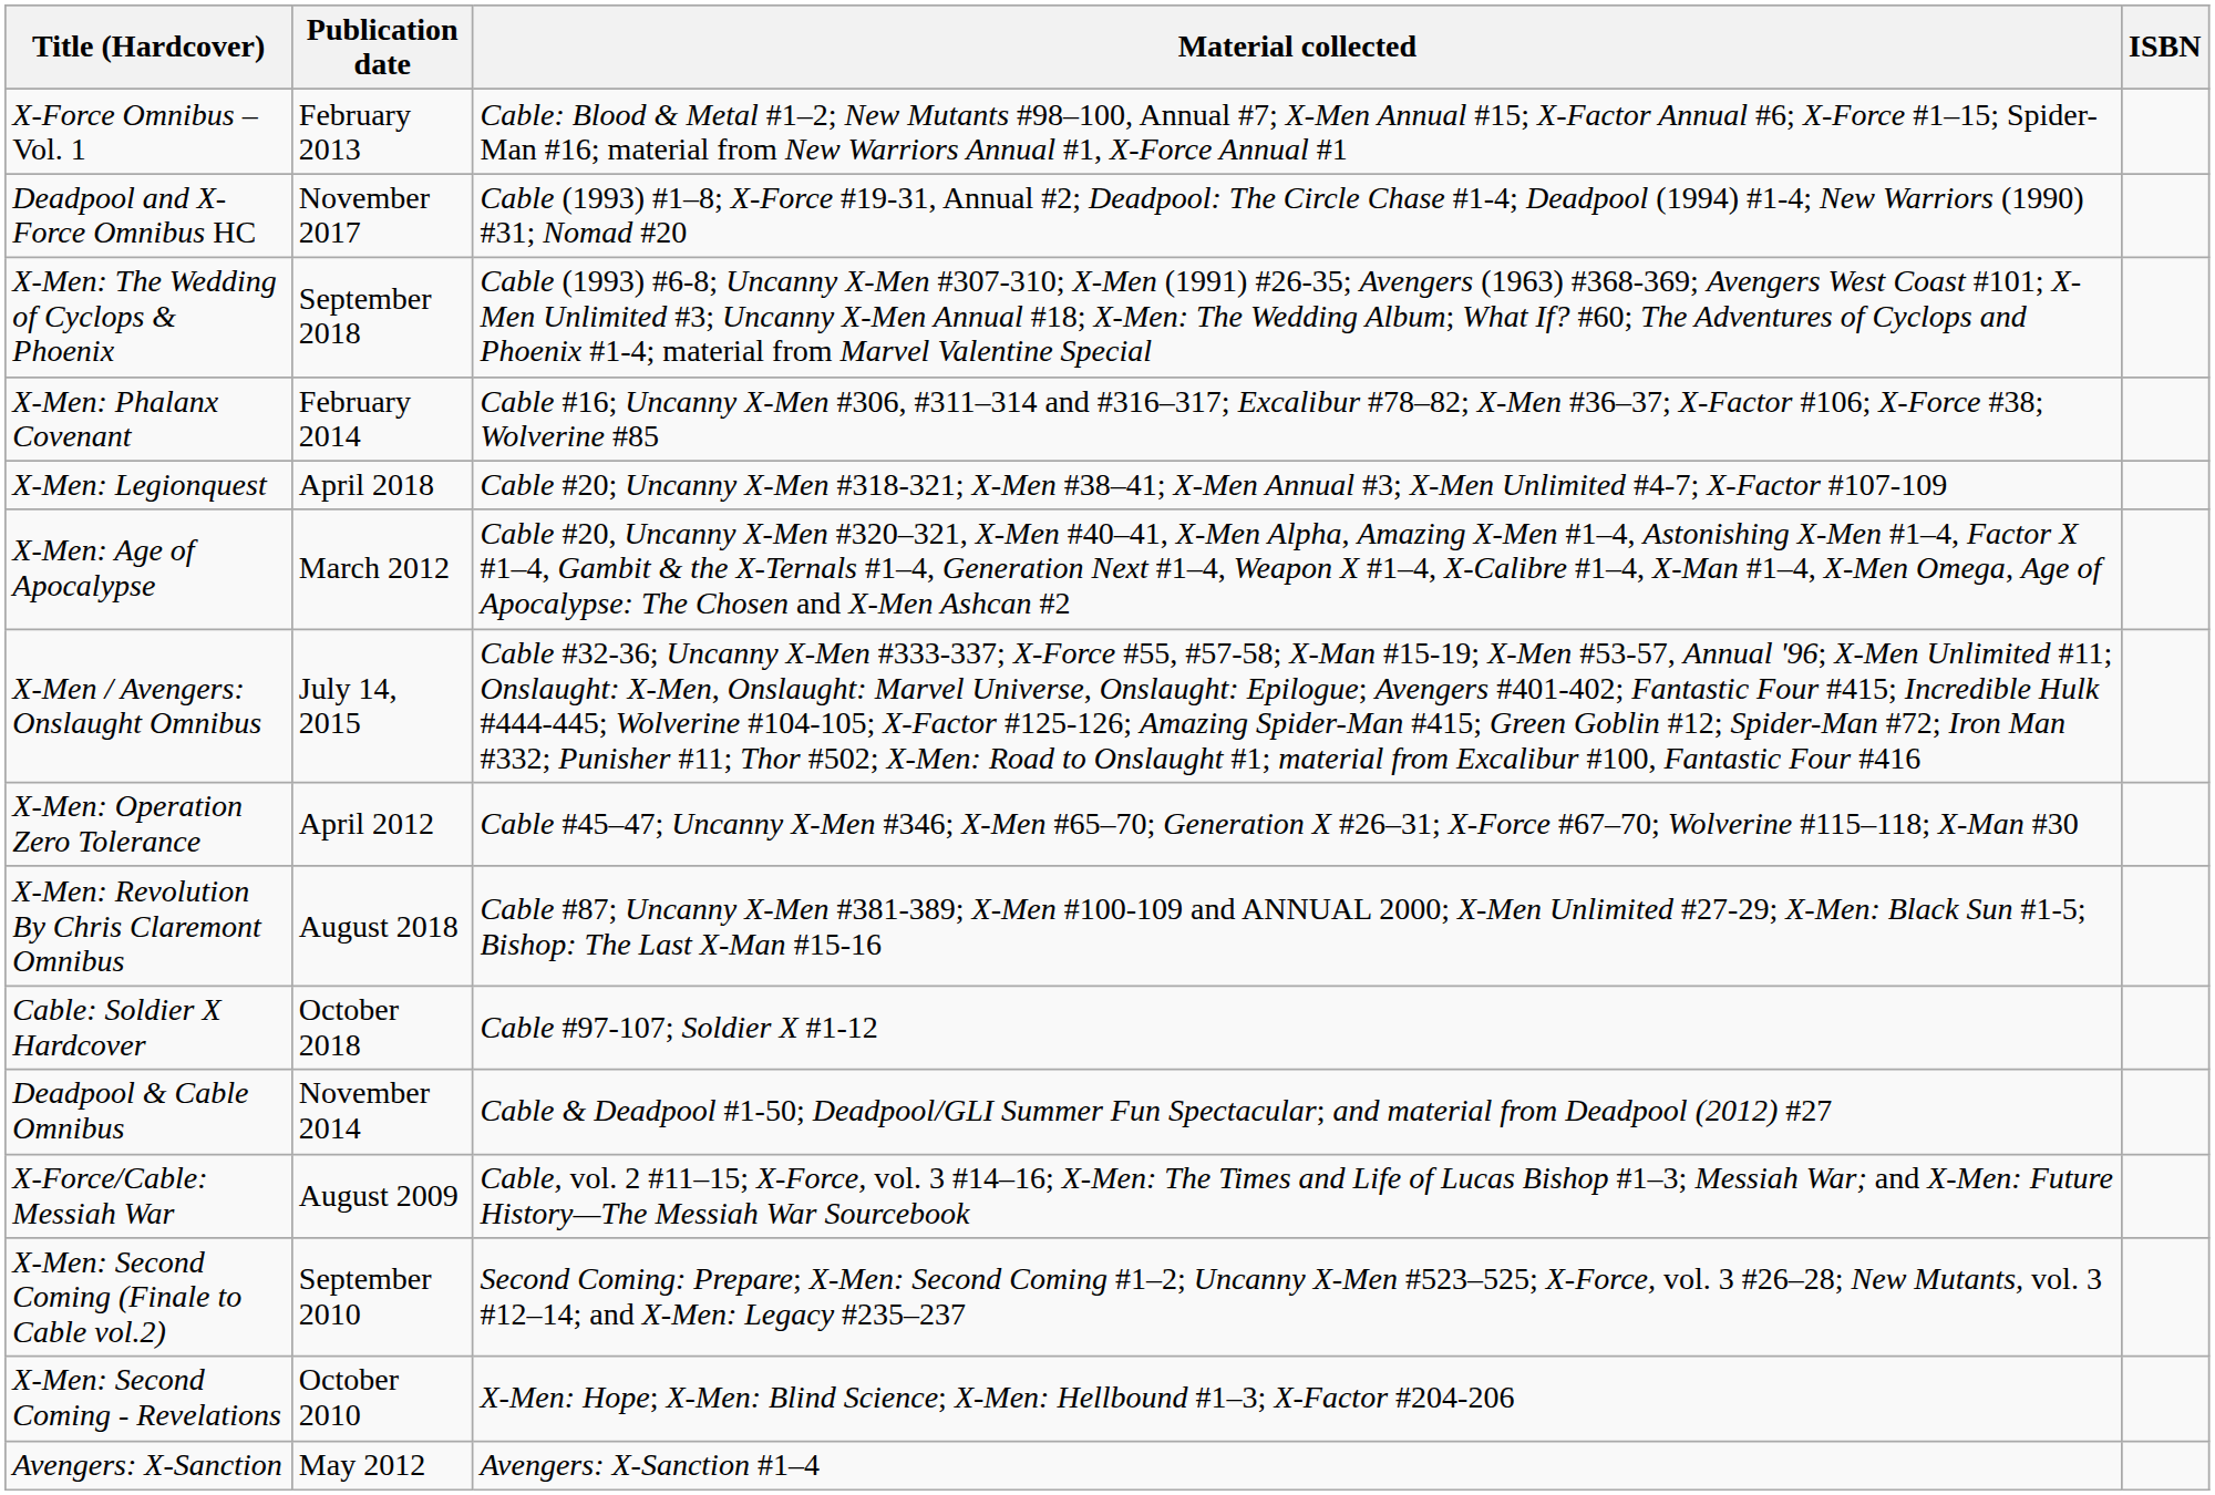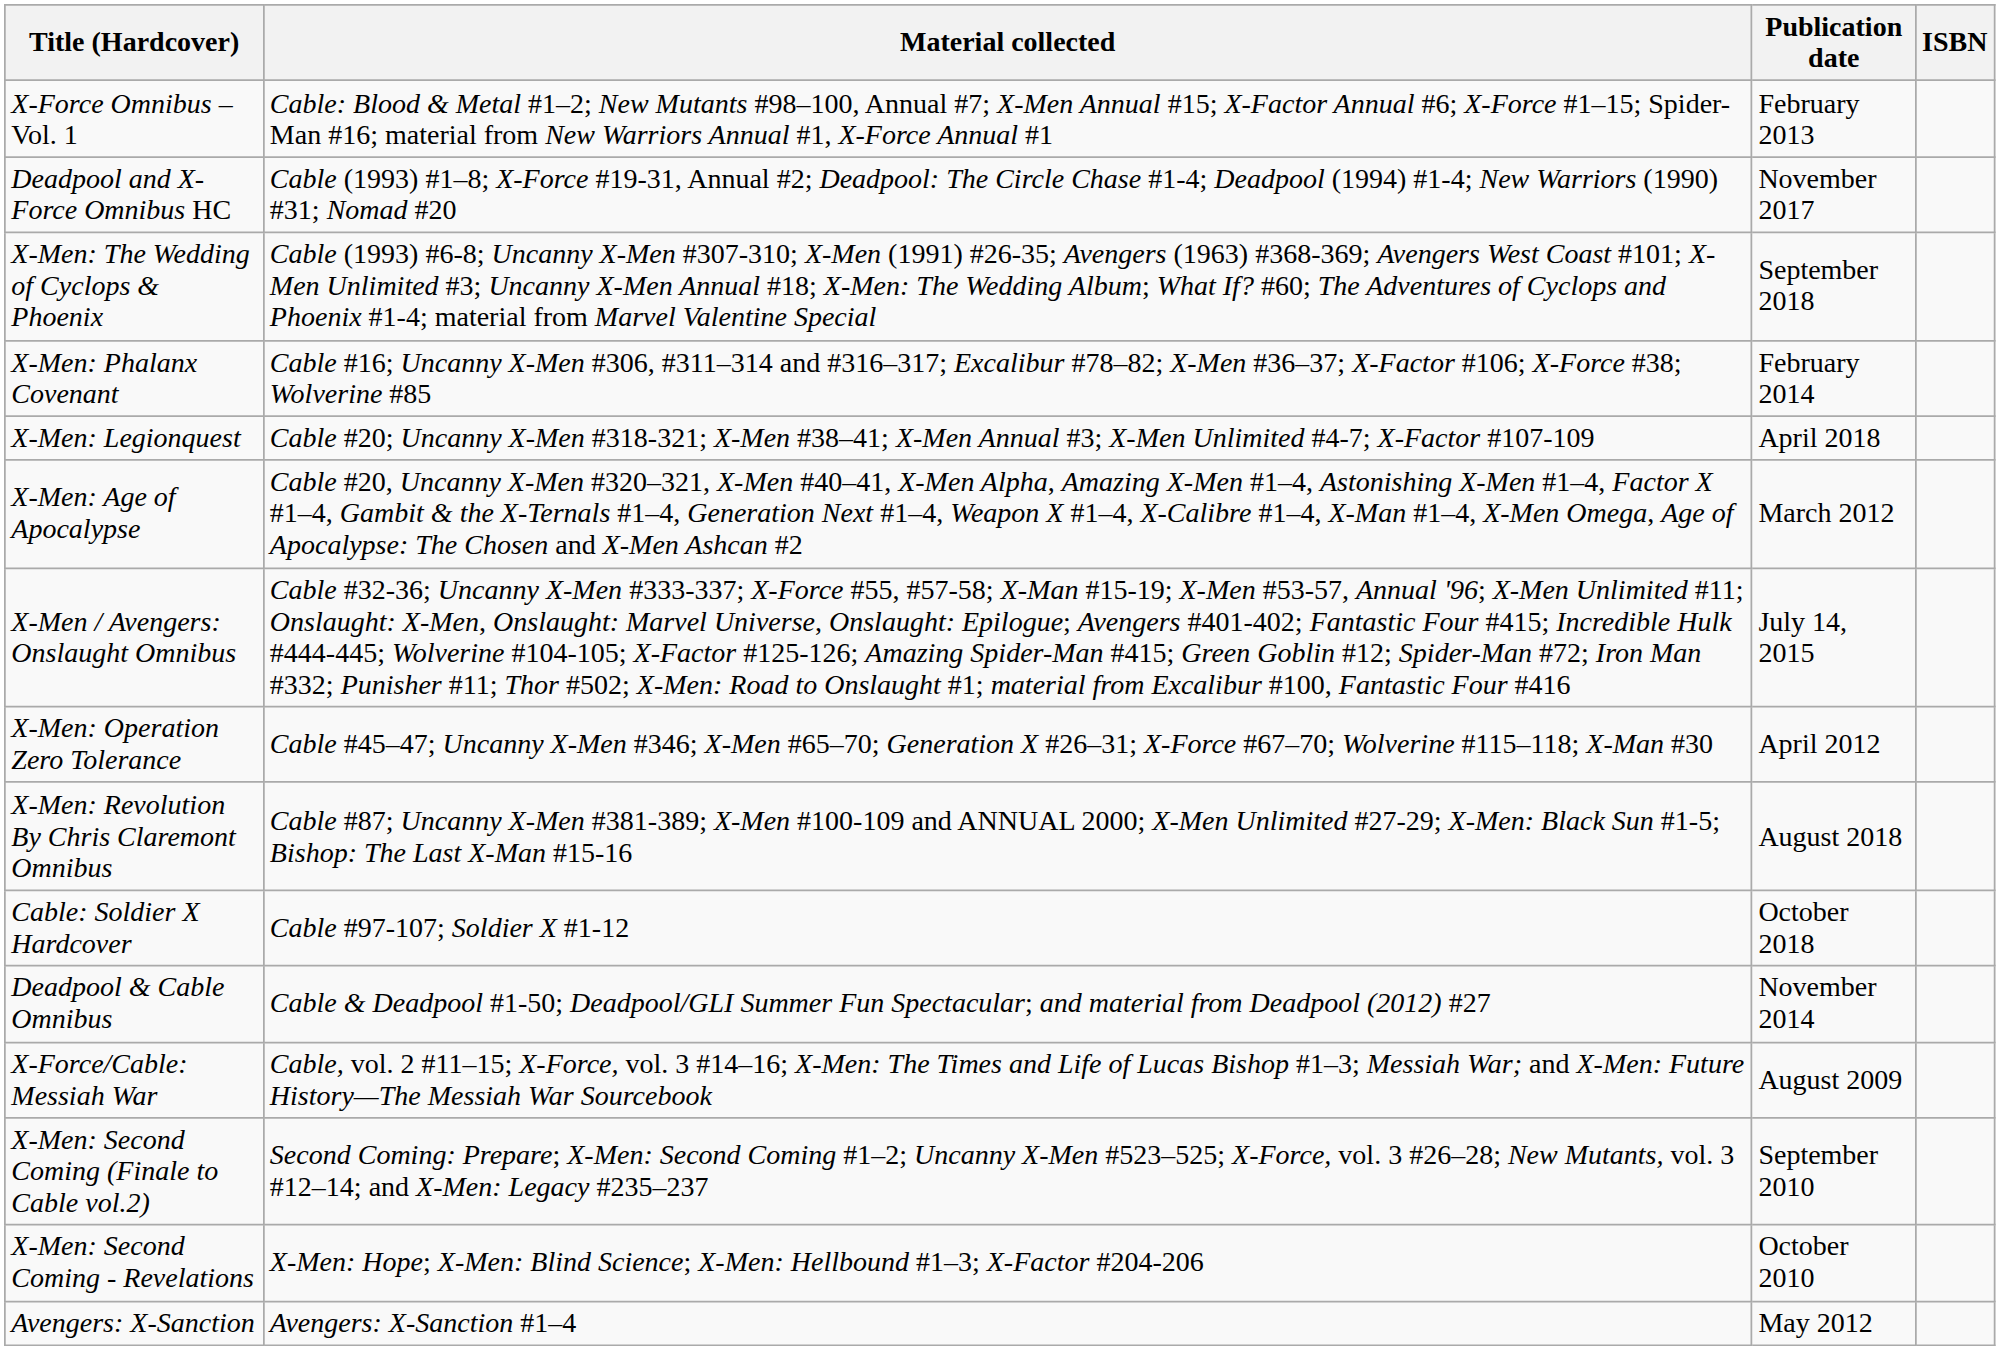columns swapped: Material collected <-> Publication date
